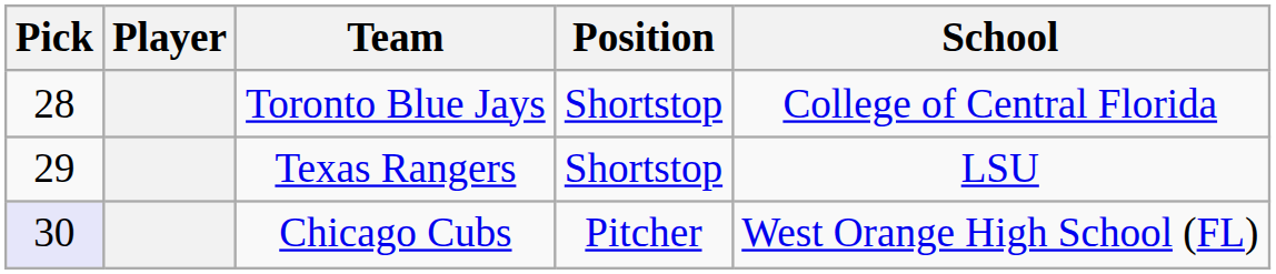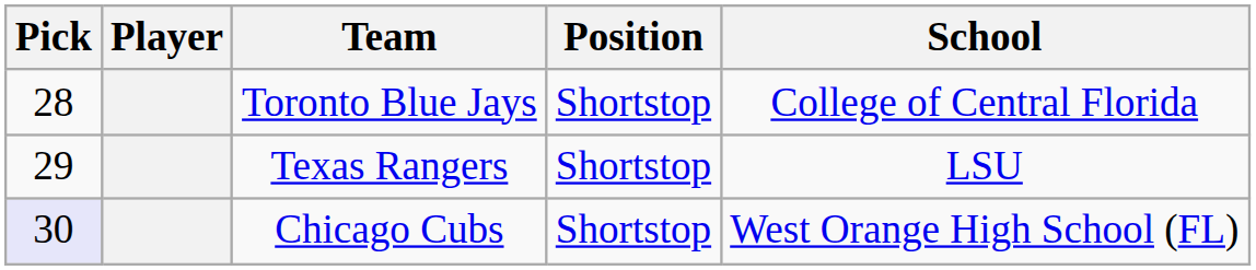Chicago Cubs | Position: Pitcher -> Shortstop
